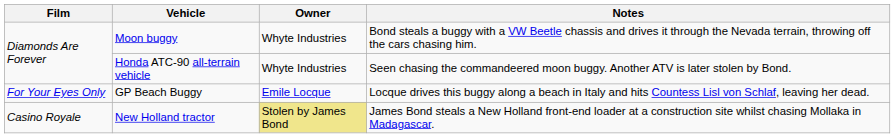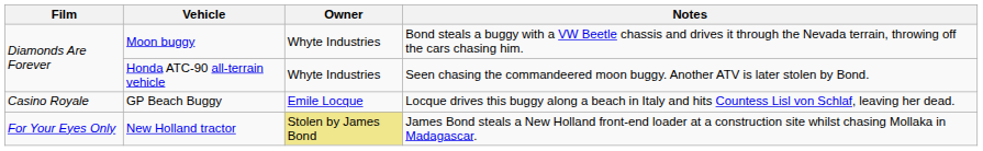GP Beach Buggy | Film: For Your Eyes Only -> Casino Royale
New Holland tractor | Film: Casino Royale -> For Your Eyes Only
